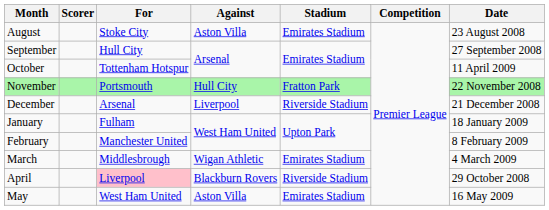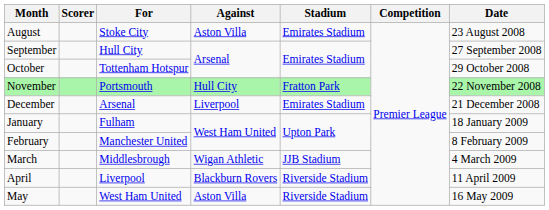October | Date: 11 April 2009 -> 29 October 2008
December | Stadium: Riverside Stadium -> Emirates Stadium
March | Stadium: Emirates Stadium -> JJB Stadium
April | For: pink background -> no background
April | Date: 29 October 2008 -> 11 April 2009
May | Stadium: Emirates Stadium -> Riverside Stadium
